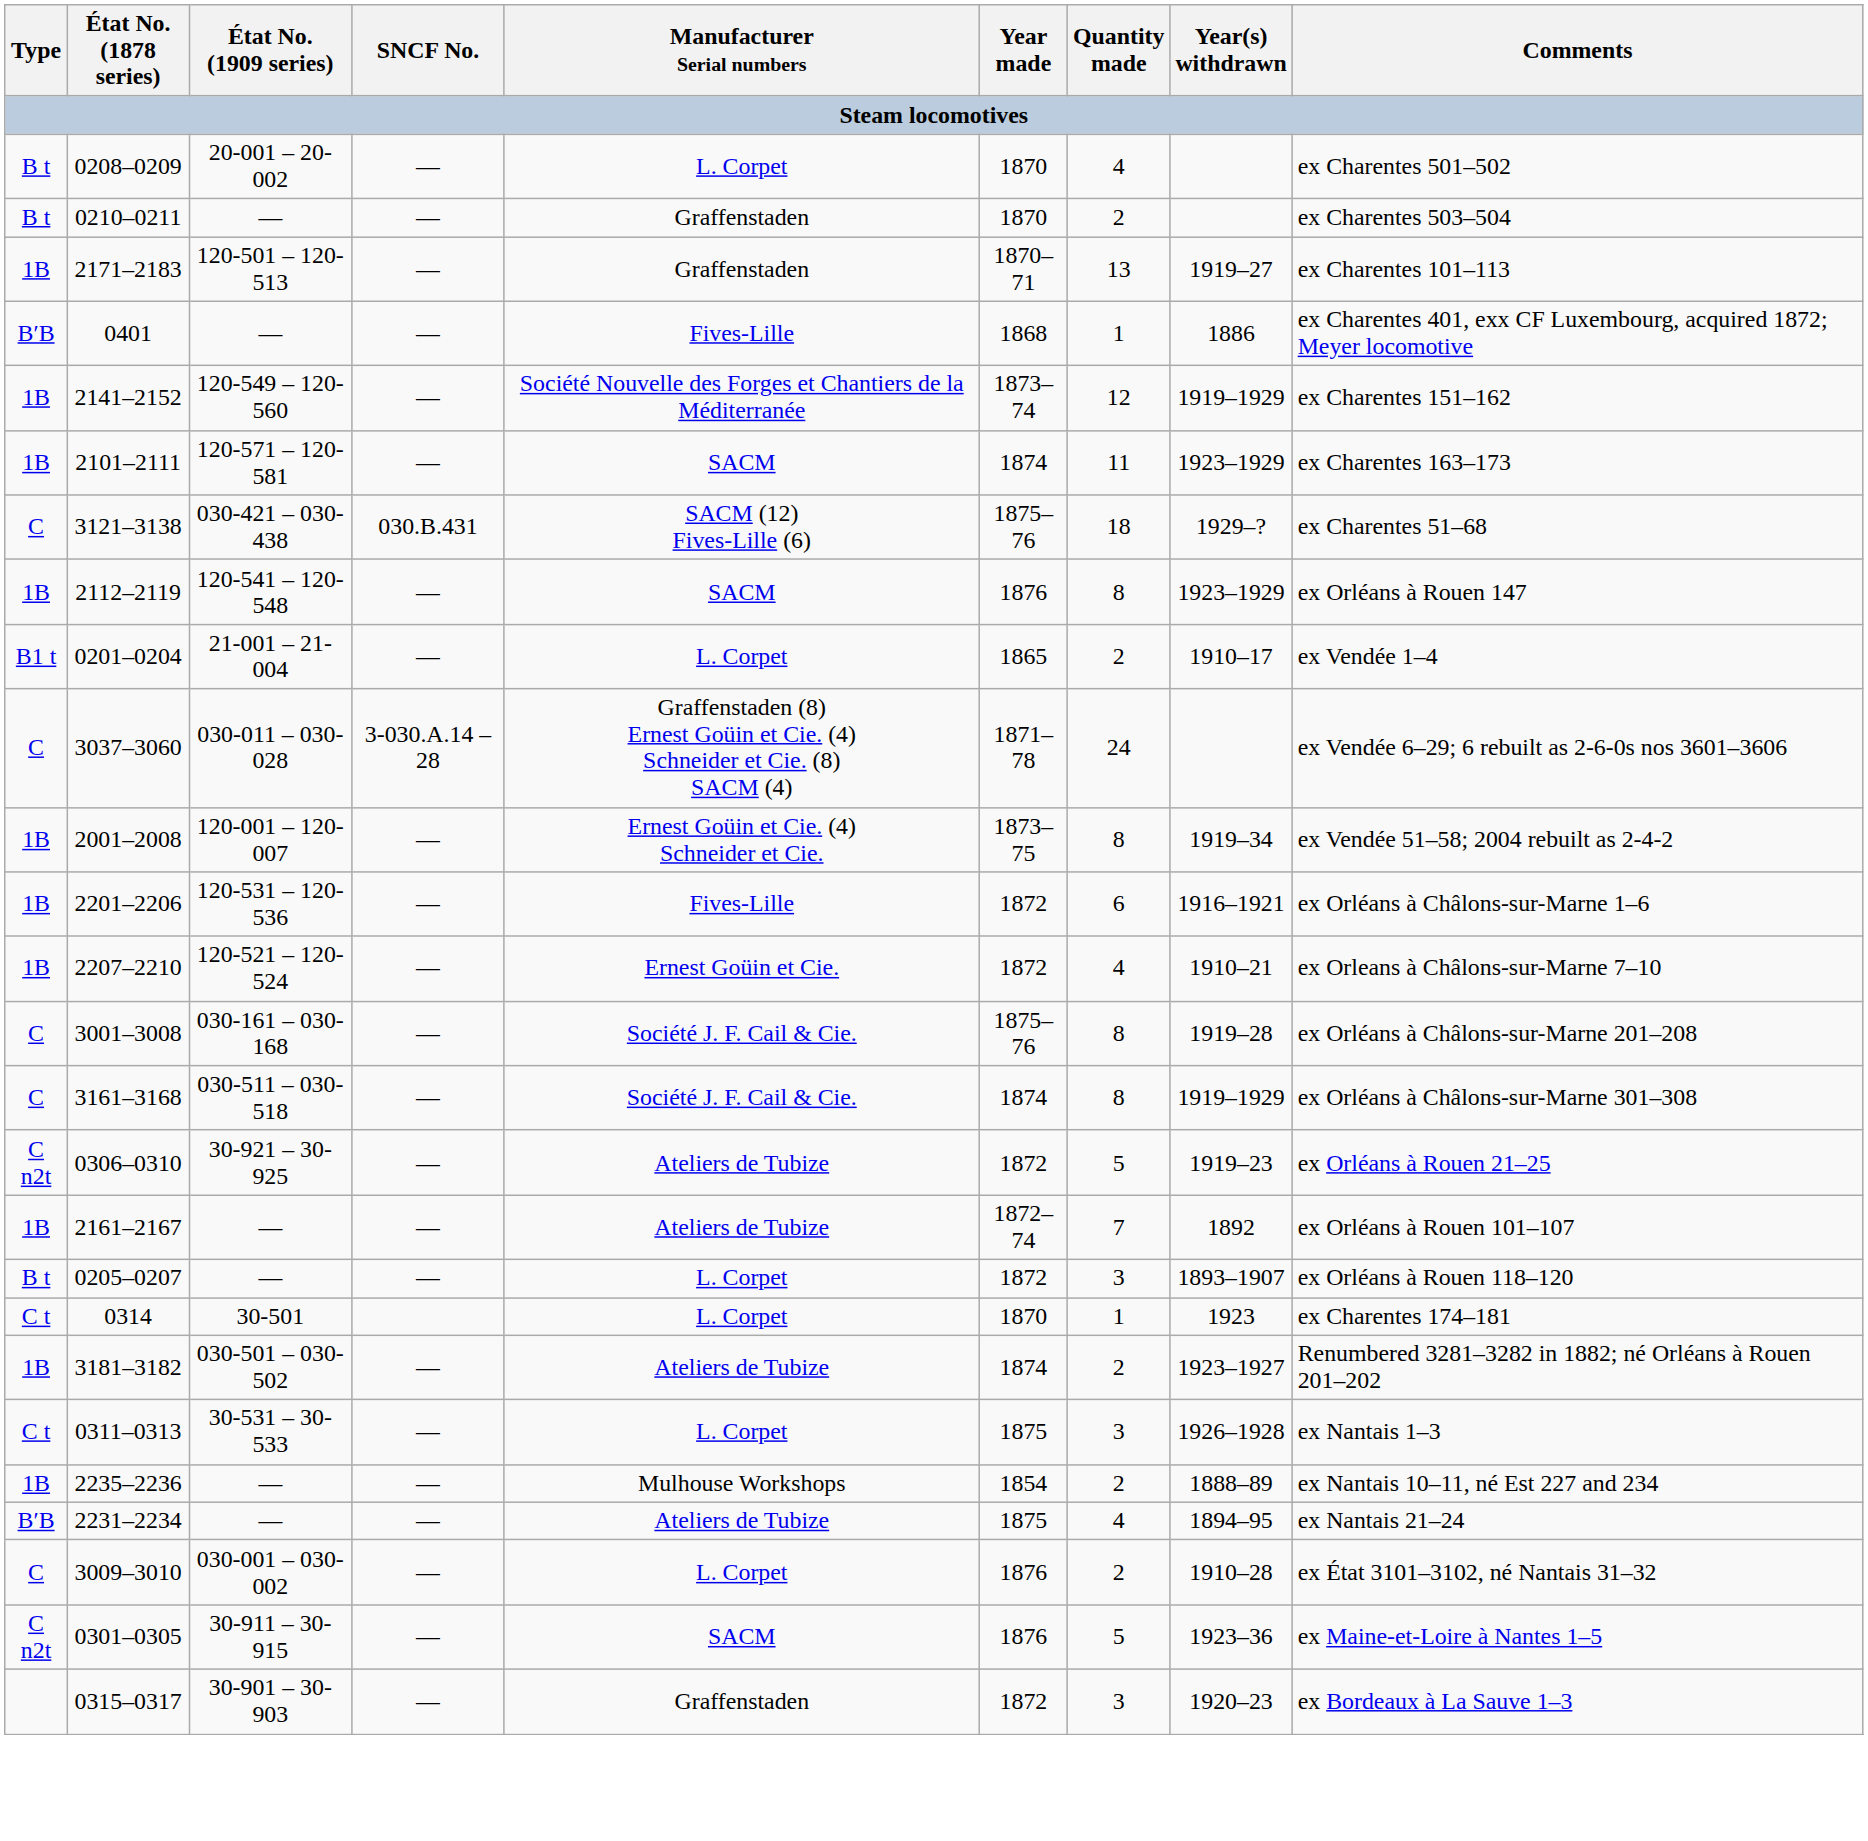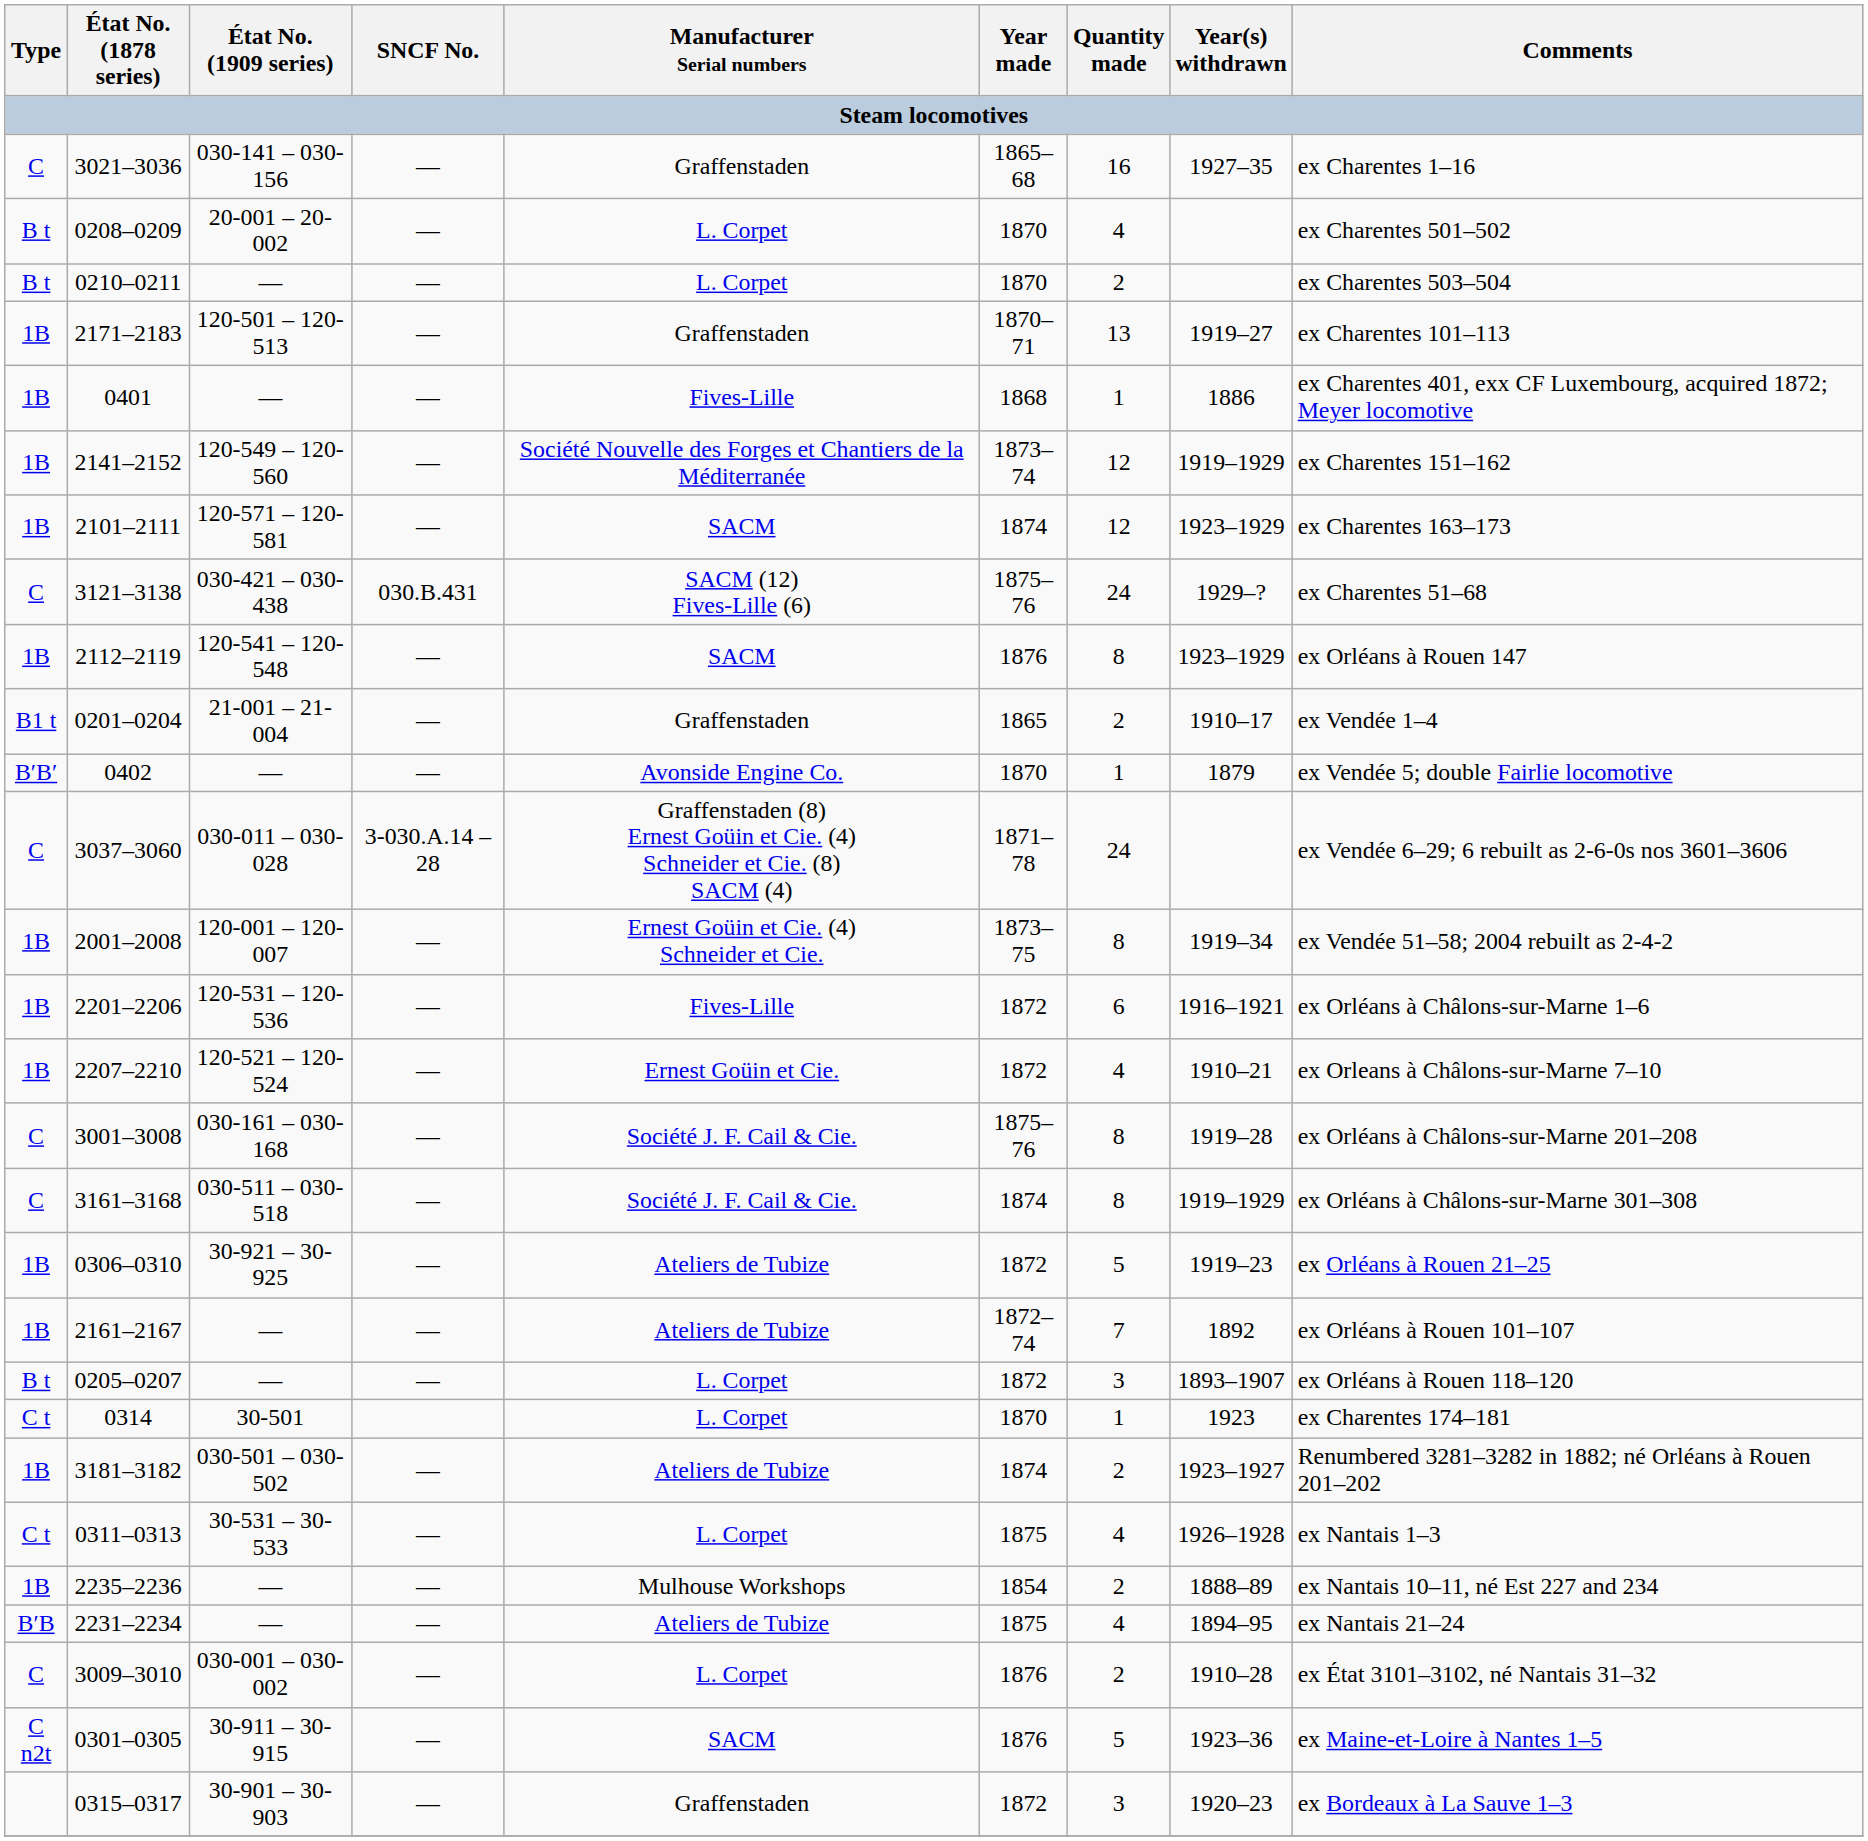+ row: C | 3021–3036 | 030-141 – 030-156 | — | Graffenstaden | 1865–68 | 16 | 1927–35 | ex Charentes 1–16
0210–0211 | Manufacturer Serial numbers: Graffenstaden -> L. Corpet
0401 | Type: B′B -> 1B
2101–2111 | Quantity made: 11 -> 12
3121–3138 | Quantity made: 18 -> 24
0201–0204 | Manufacturer Serial numbers: L. Corpet -> Graffenstaden
+ row: B′B′ | 0402 | — | — | Avonside Engine Co. | 1870 | 1 | 1879 | ex Vendée 5; double Fairlie locomotive
0306–0310 | Type: C n2t -> 1B
0311–0313 | Quantity made: 3 -> 4
